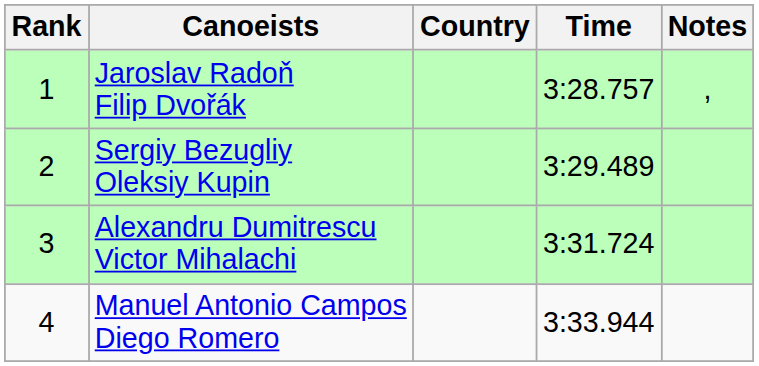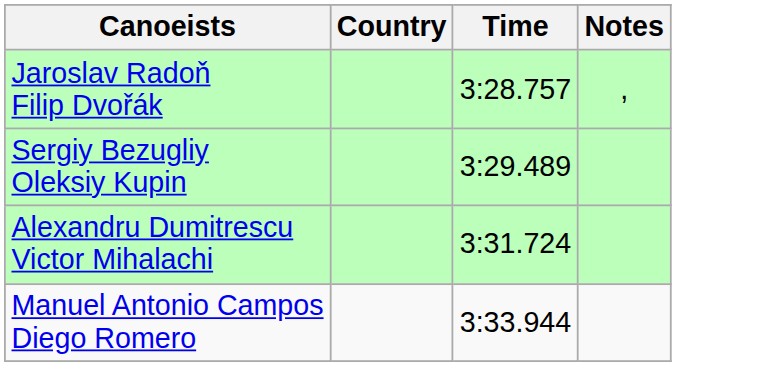- column: Rank | 1 | 2 | 3 | 4
